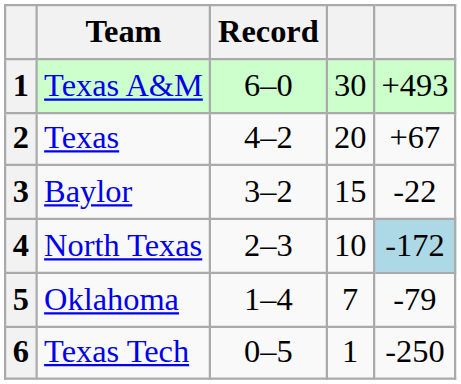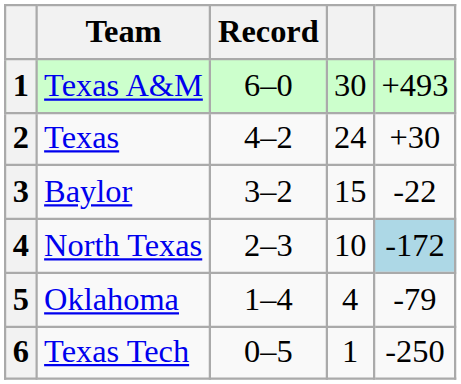Texas | column 4: 20 -> 24
Texas | column 5: +67 -> +30
Oklahoma | column 4: 7 -> 4
